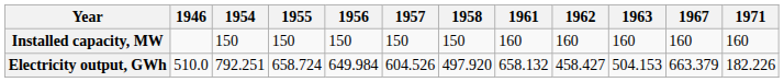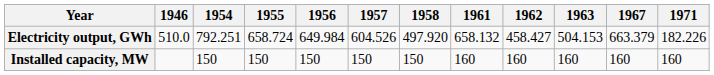rows swapped: Installed capacity, MW <-> Electricity output, GWh
